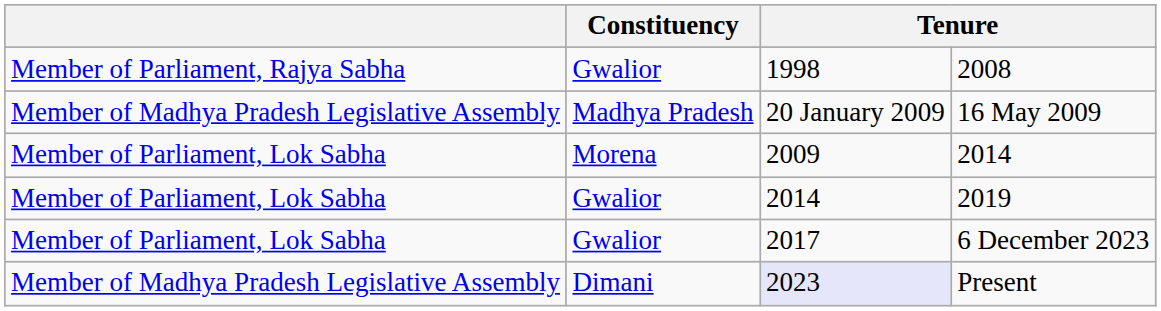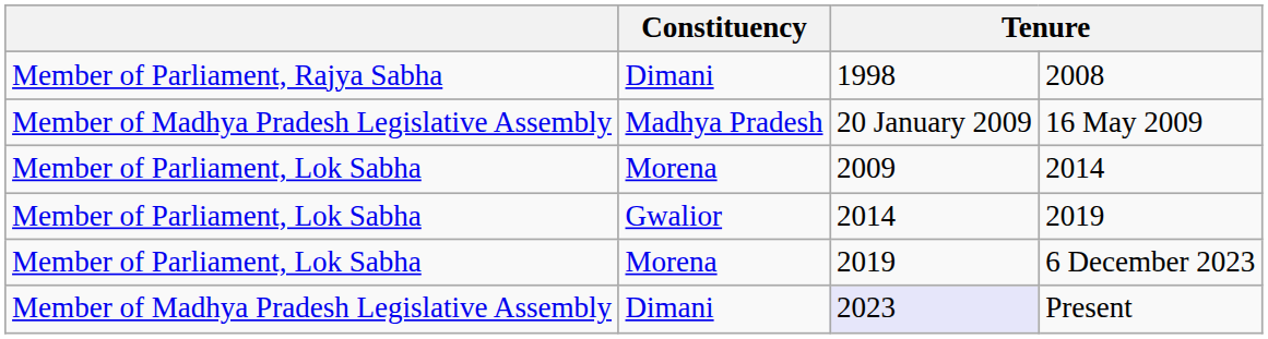2008 | Constituency: Gwalior -> Dimani
6 December 2023 | Constituency: Gwalior -> Morena
6 December 2023 | column 3: 2017 -> 2019
